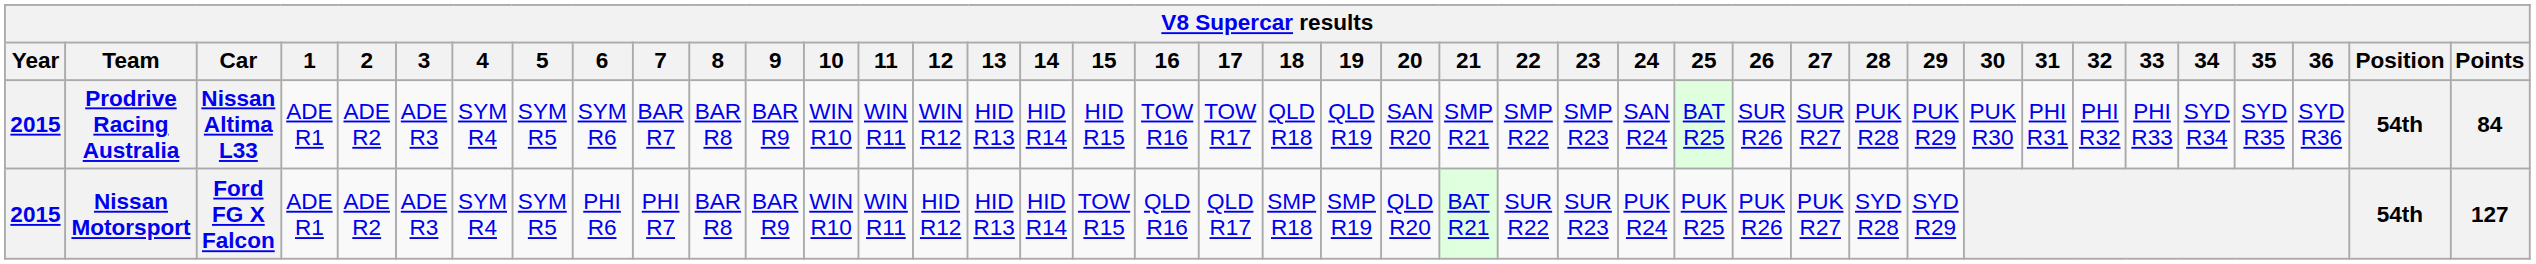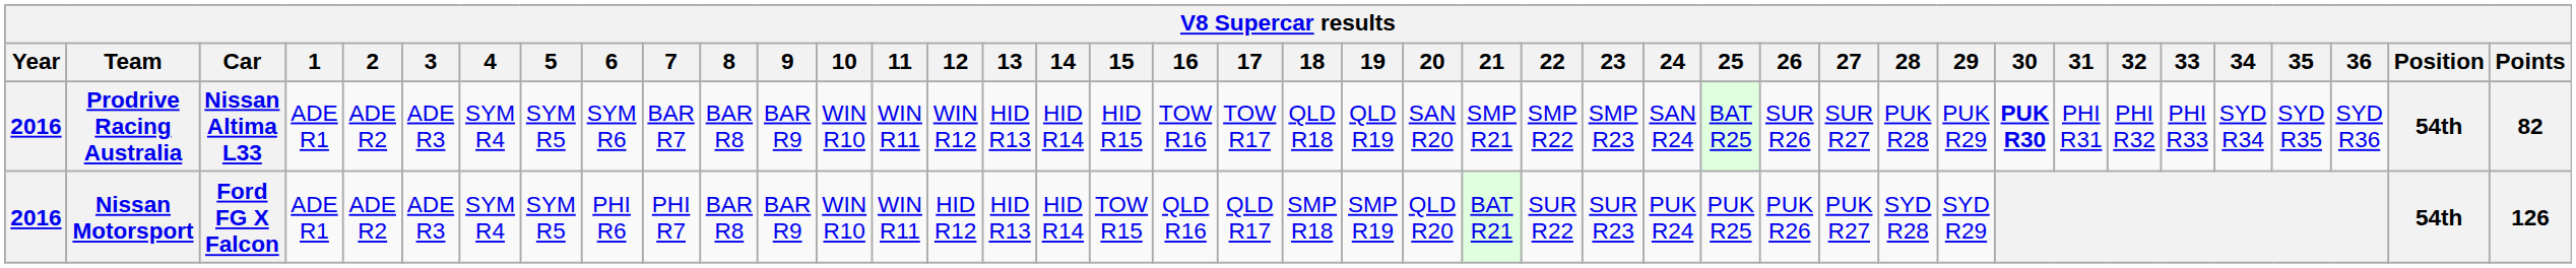Prodrive Racing Australia | Year: 2015 -> 2016
Prodrive Racing Australia | 30: normal -> bold
Prodrive Racing Australia | Points: 84 -> 82
Nissan Motorsport | Year: 2015 -> 2016
Nissan Motorsport | Points: 127 -> 126
